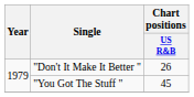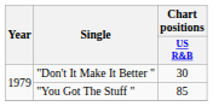"Don't It Make It Better " | Chart positions / US R&B: 26 -> 30
"You Got The Stuff " | Chart positions / US R&B: 45 -> 85
